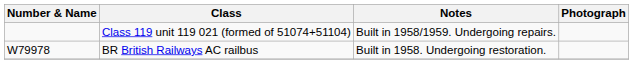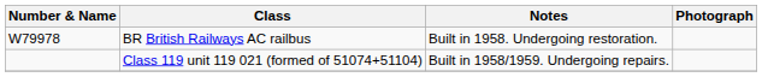rows swapped: Class 119 unit 119 021 (formed of 51074+51104) <-> BR British Railways AC railbus
